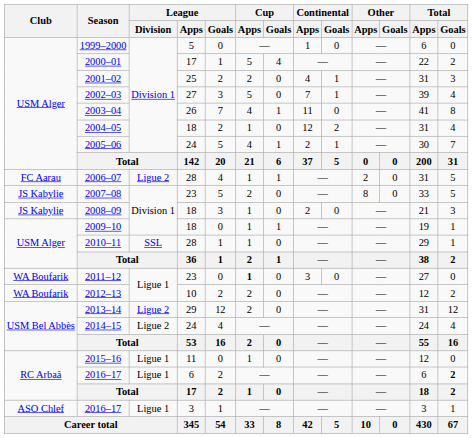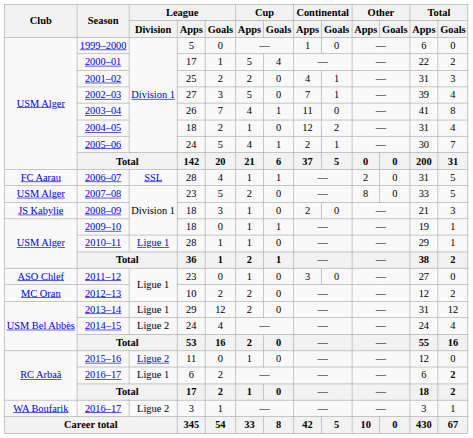2006–07 | League / Division: Ligue 2 -> SSL
2007–08 | Club: JS Kabylie -> USM Alger
2010–11 | League / Division: SSL -> Ligue 1
2011–12 | Club: WA Boufarik -> ASO Chlef
2011–12 | Cup / Apps: bold -> normal
2012–13 | Club: WA Boufarik -> MC Oran
2013–14 | League / Division: Ligue 2 -> Ligue 1
2015–16 | League / Division: Ligue 1 -> Ligue 2
2016–17 / 3 | Club: ASO Chlef -> WA Boufarik
2016–17 / 3 | League / Division: Ligue 1 -> Ligue 2
